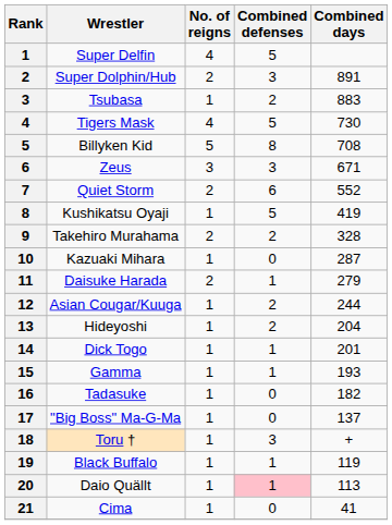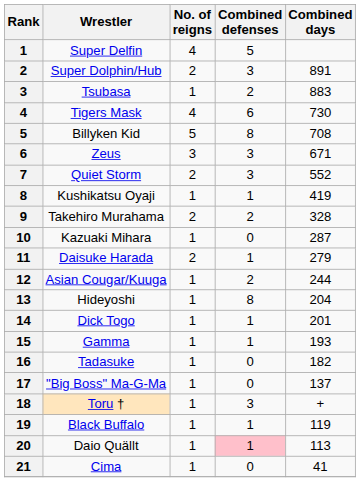Tigers Mask | Combined defenses: 5 -> 6
Quiet Storm | Combined defenses: 6 -> 3
Kushikatsu Oyaji | Combined defenses: 5 -> 1
Hideyoshi | Combined defenses: 2 -> 8
